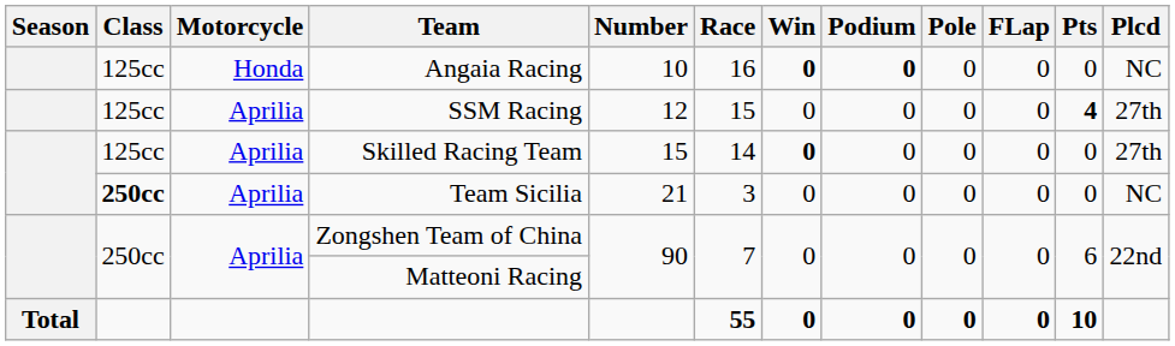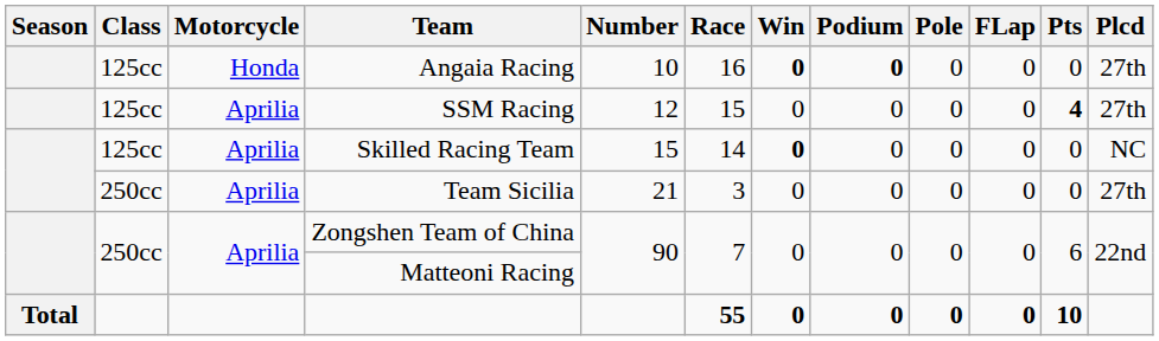Angaia Racing | Plcd: NC -> 27th
Skilled Racing Team | Plcd: 27th -> NC
Team Sicilia | Class: bold -> normal
Team Sicilia | Plcd: NC -> 27th
